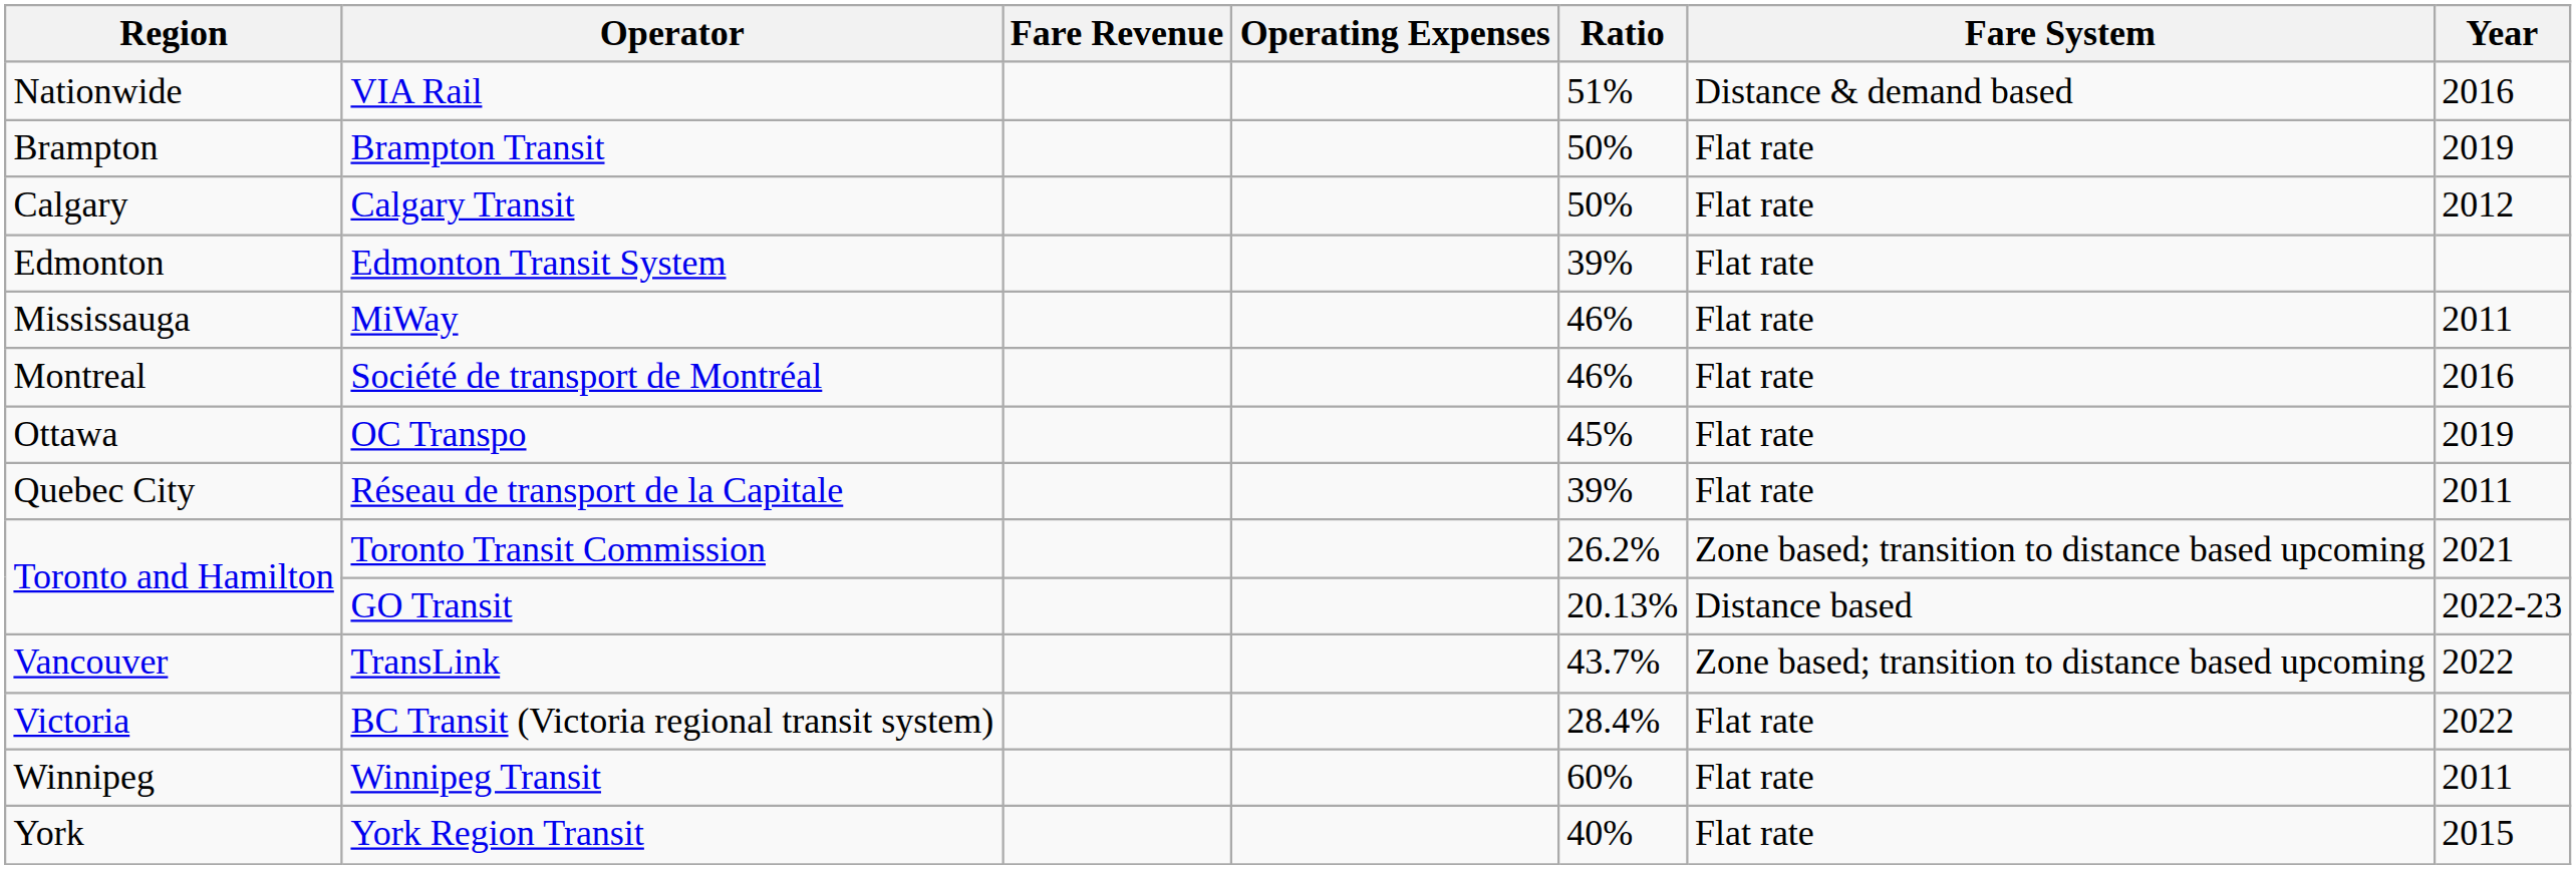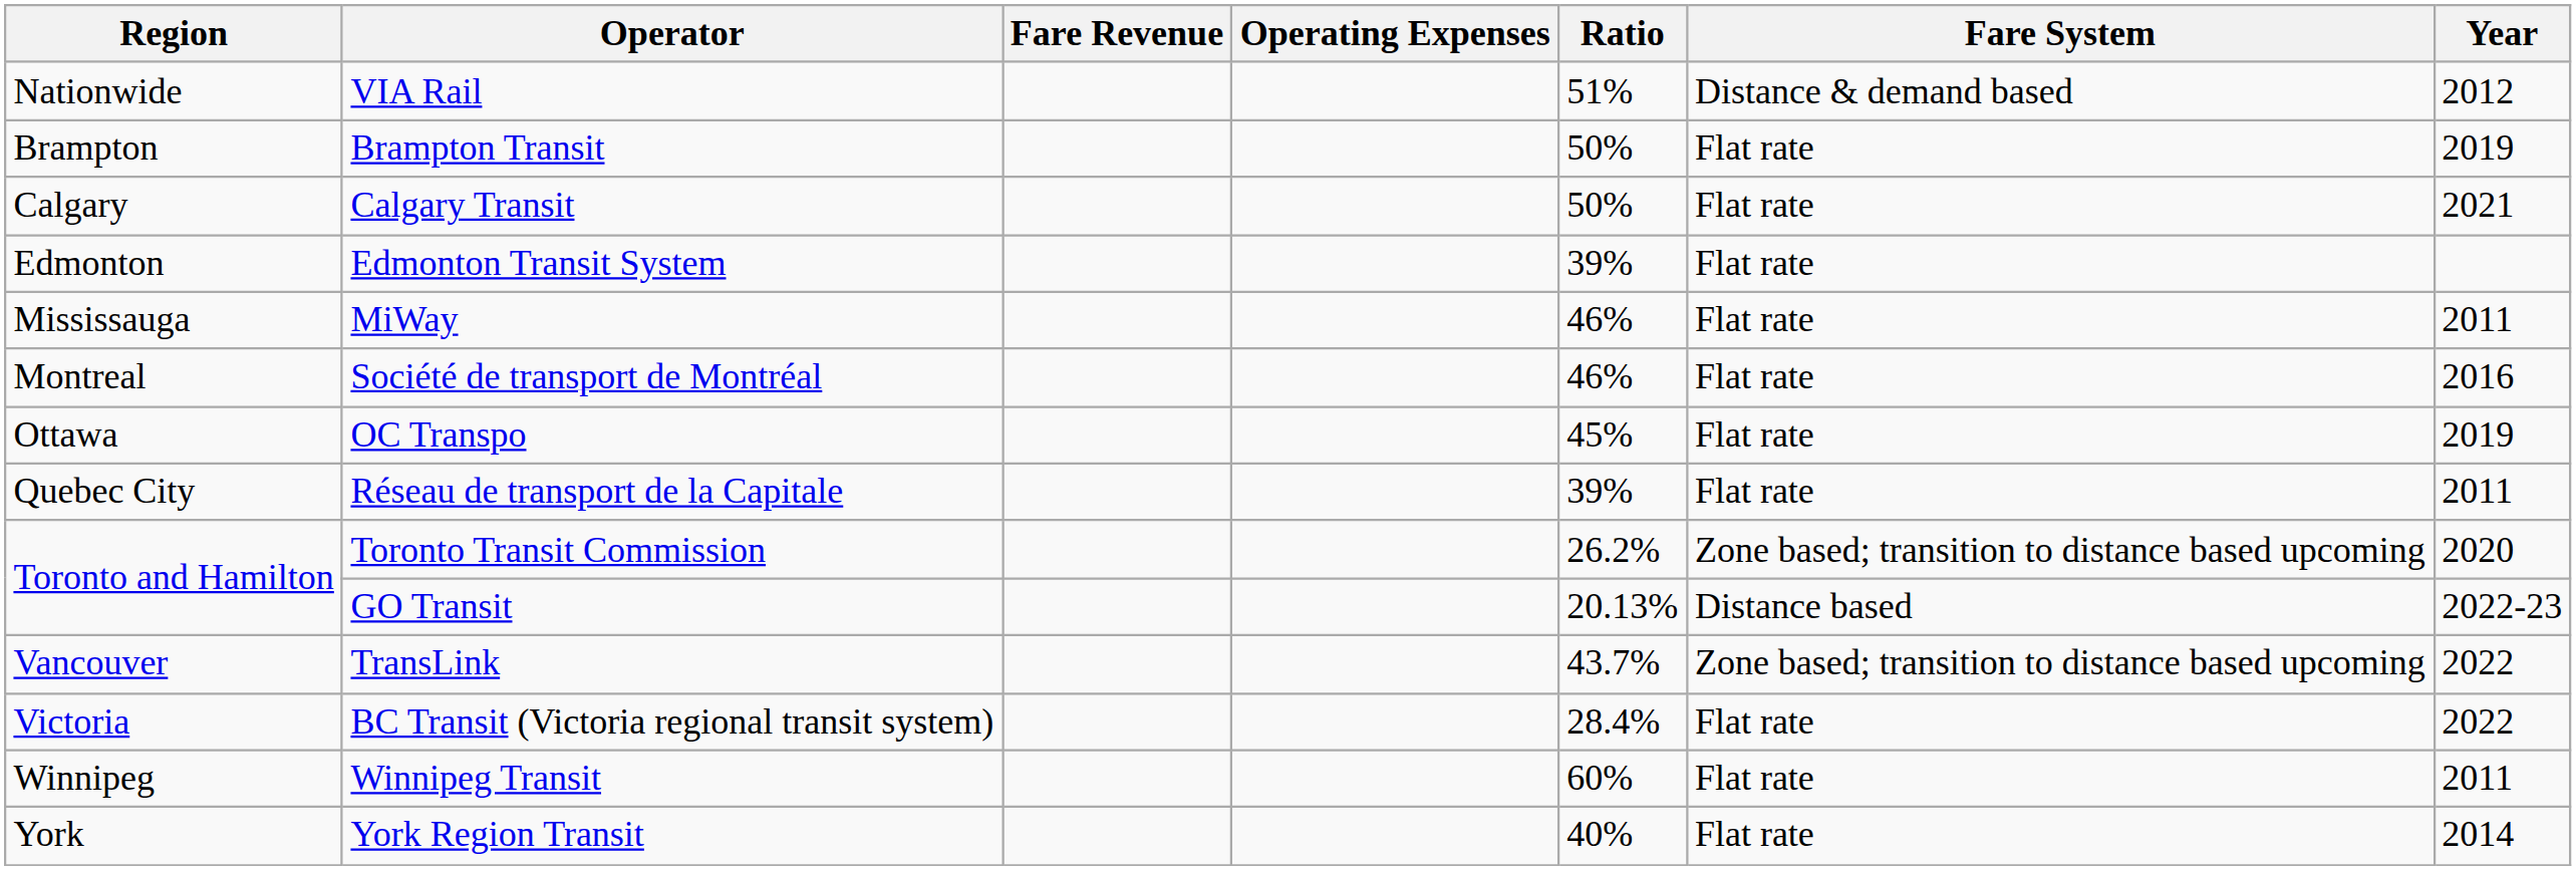VIA Rail | Year: 2016 -> 2012
Calgary Transit | Year: 2012 -> 2021
Toronto Transit Commission | Year: 2021 -> 2020
York Region Transit | Year: 2015 -> 2014
